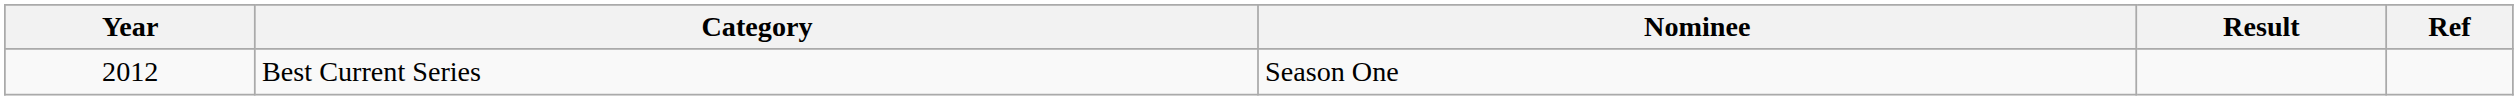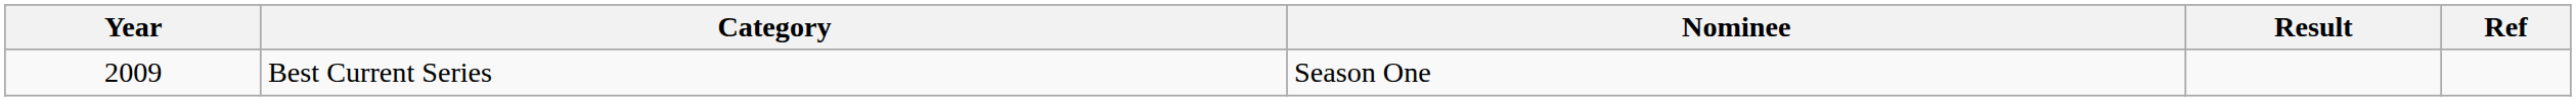Best Current Series | Year: 2012 -> 2009
